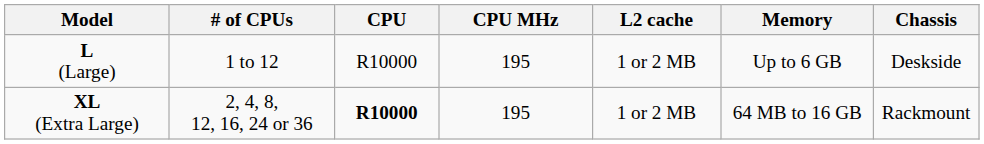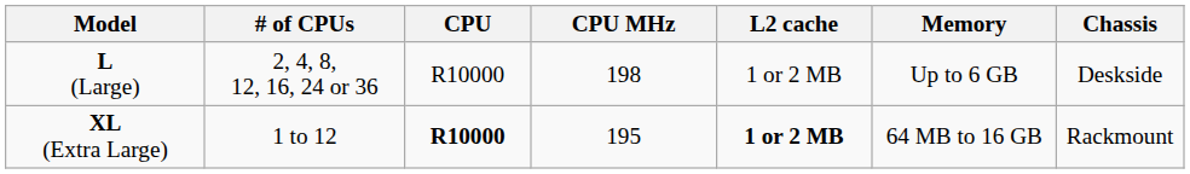L (Large) | # of CPUs: 1 to 12 -> 2, 4, 8, 12, 16, 24 or 36
L (Large) | CPU MHz: 195 -> 198
XL (Extra Large) | # of CPUs: 2, 4, 8, 12, 16, 24 or 36 -> 1 to 12
XL (Extra Large) | L2 cache: normal -> bold
